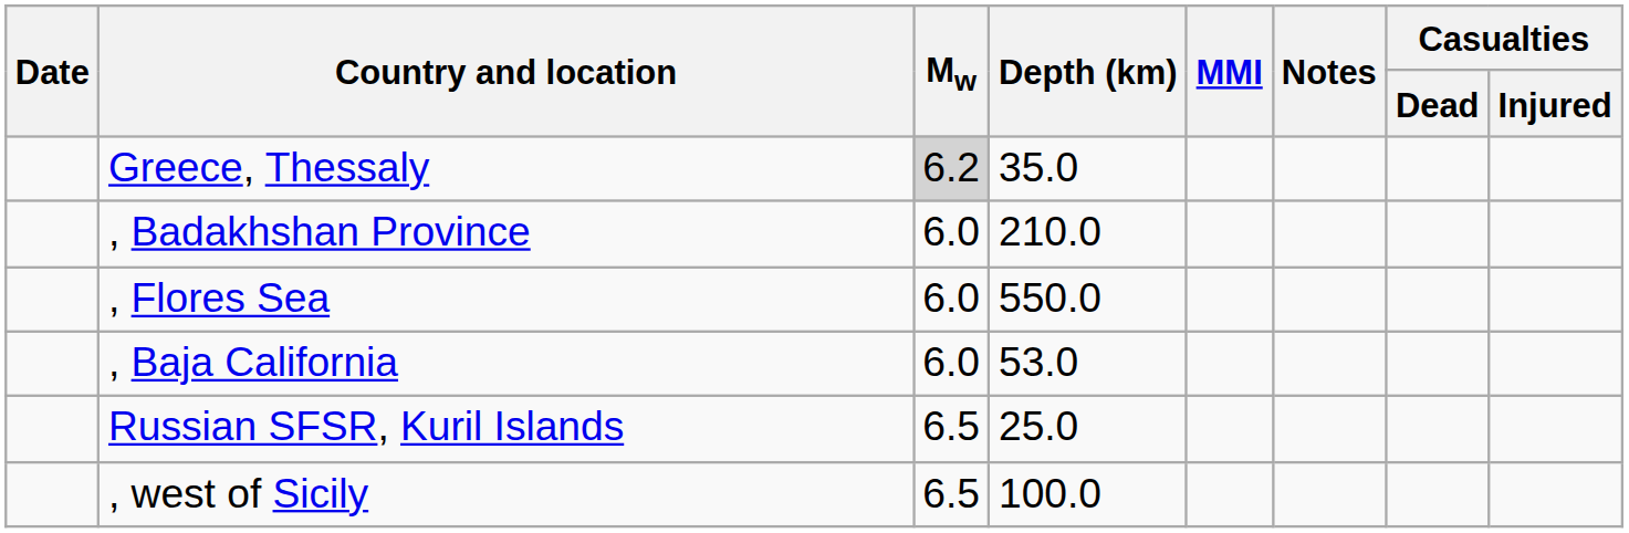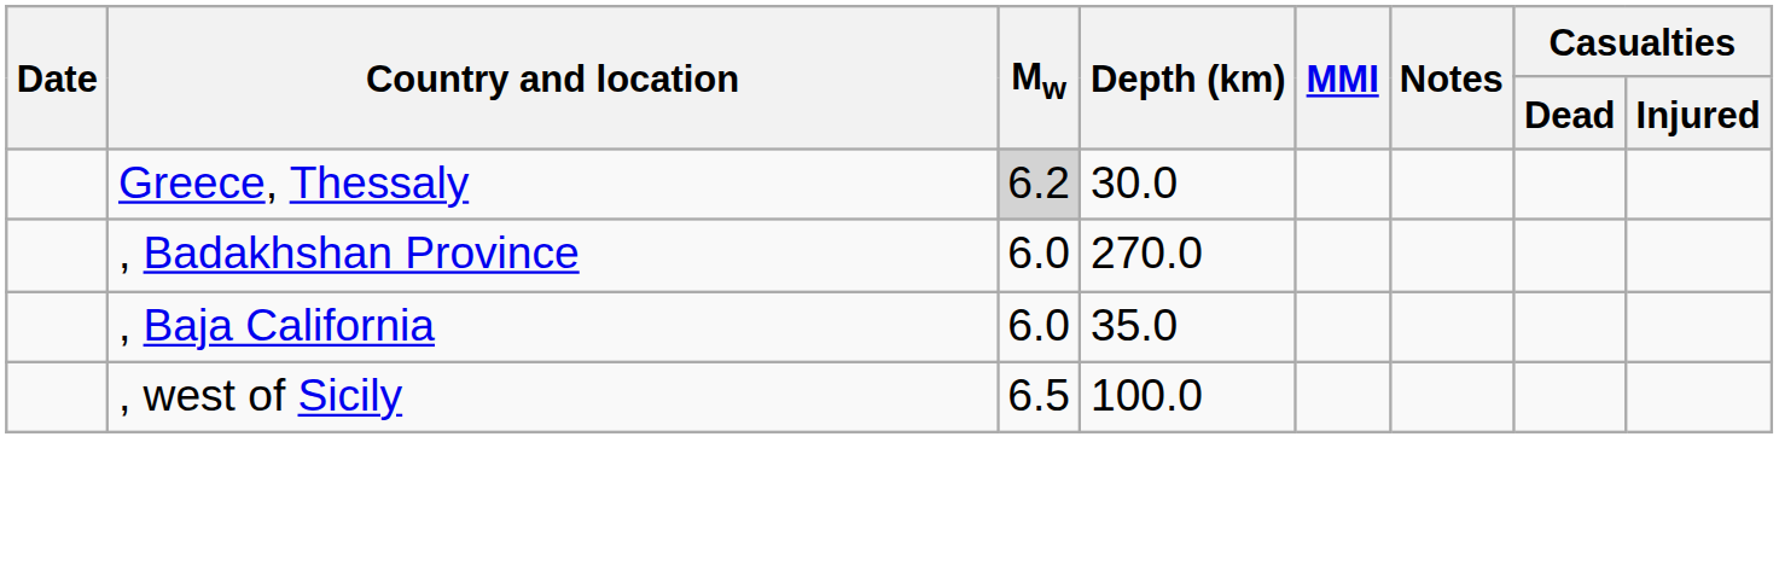Greece, Thessaly | Depth (km): 35.0 -> 30.0
, Badakhshan Province | Depth (km): 210.0 -> 270.0
- row: , Flores Sea | 6.0 | 550.0
, Baja California | Depth (km): 53.0 -> 35.0
- row: Russian SFSR, Kuril Islands | 6.5 | 25.0
